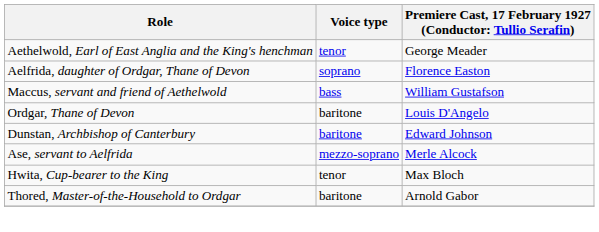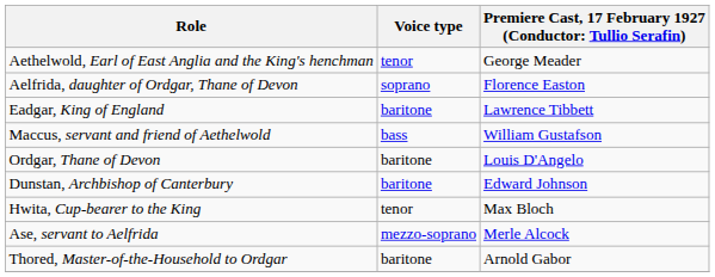+ row: Eadgar, King of England | baritone | Lawrence Tibbett
rows swapped: Hwita, Cup-bearer to the King <-> Ase, servant to Aelfrida
